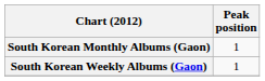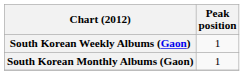rows swapped: South Korean Weekly Albums (Gaon) <-> South Korean Monthly Albums (Gaon)
